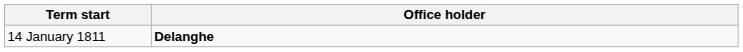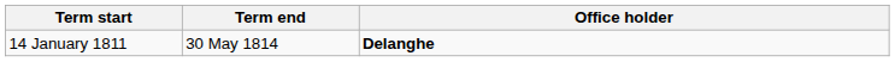+ column: Term end | 30 May 1814
